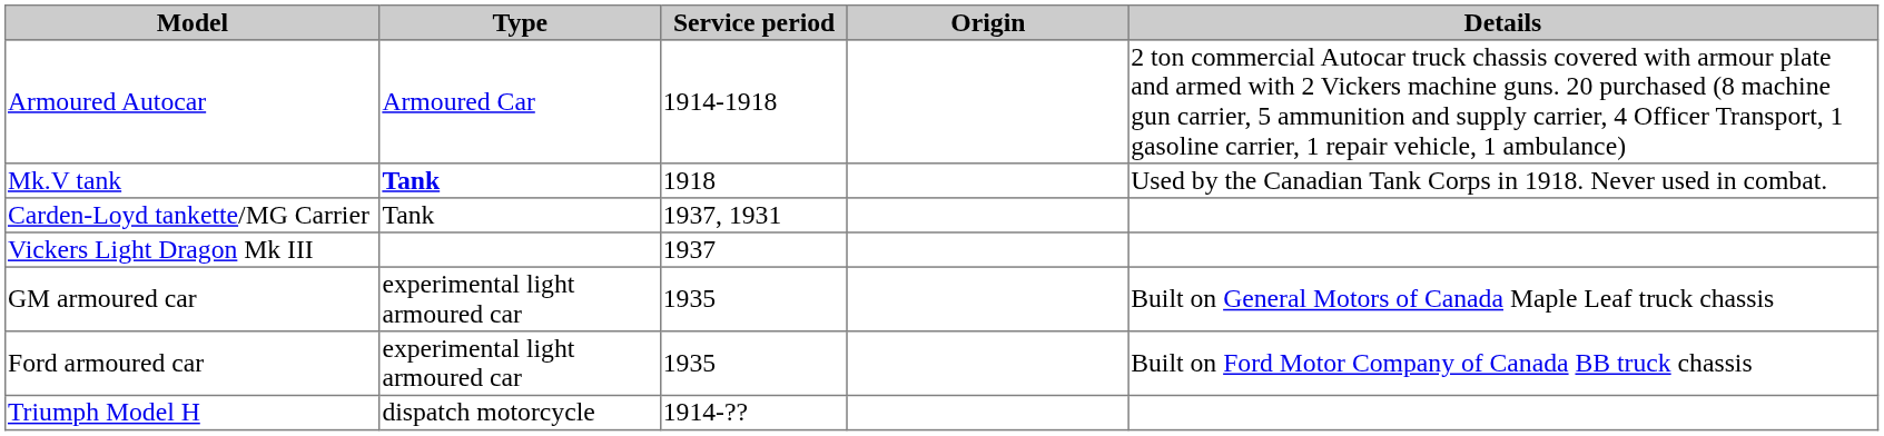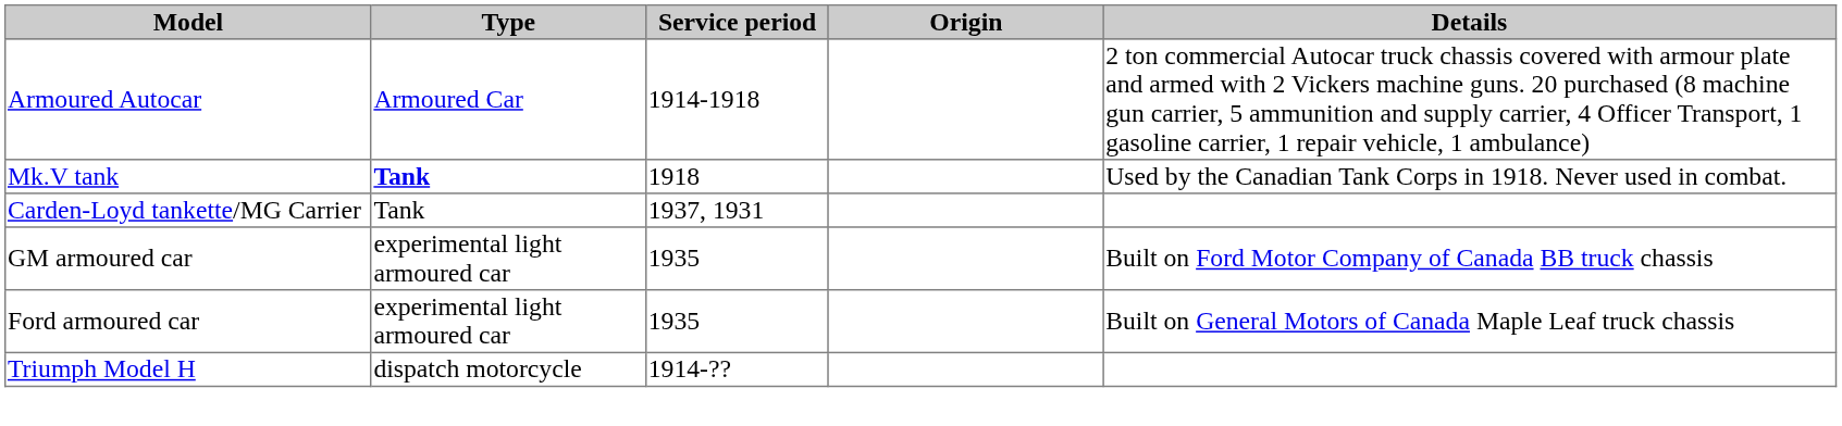- row: Vickers Light Dragon Mk III | 1937
GM armoured car | Details: Built on General Motors of Canada Maple Leaf truck chassis -> Built on Ford Motor Company of Canada BB truck chassis
Ford armoured car | Details: Built on Ford Motor Company of Canada BB truck chassis -> Built on General Motors of Canada Maple Leaf truck chassis
